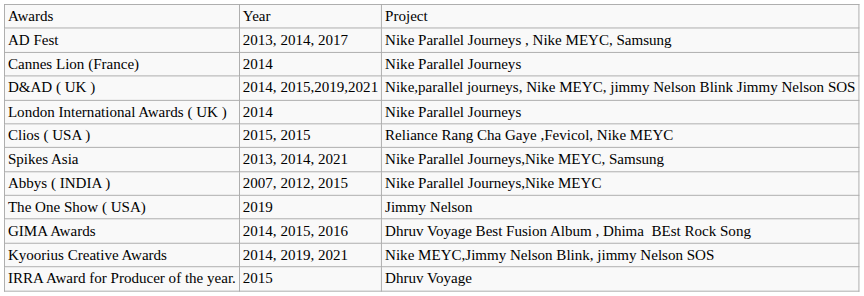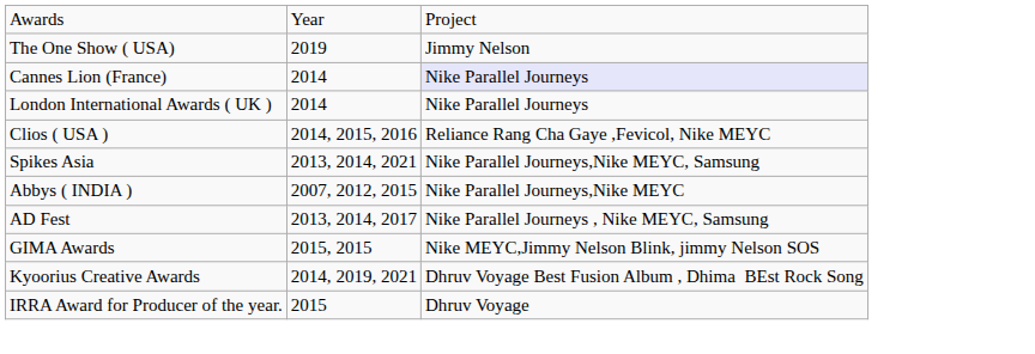rows swapped: The One Show ( USA) <-> AD Fest
Cannes Lion (France) | column 3: no background -> lavender background
- row: D&AD ( UK ) | 2014, 2015,2019,2021 | Nike,parallel journeys, Nike MEYC, jimmy Nelson Blink Jimmy Nelson SOS
Clios ( USA ) | column 2: 2015, 2015 -> 2014, 2015, 2016
GIMA Awards | column 2: 2014, 2015, 2016 -> 2015, 2015
GIMA Awards | column 3: Dhruv Voyage Best Fusion Album , Dhima BEst Rock Song -> Nike MEYC,Jimmy Nelson Blink, jimmy Nelson SOS
Kyoorius Creative Awards | column 3: Nike MEYC,Jimmy Nelson Blink, jimmy Nelson SOS -> Dhruv Voyage Best Fusion Album , Dhima BEst Rock Song
